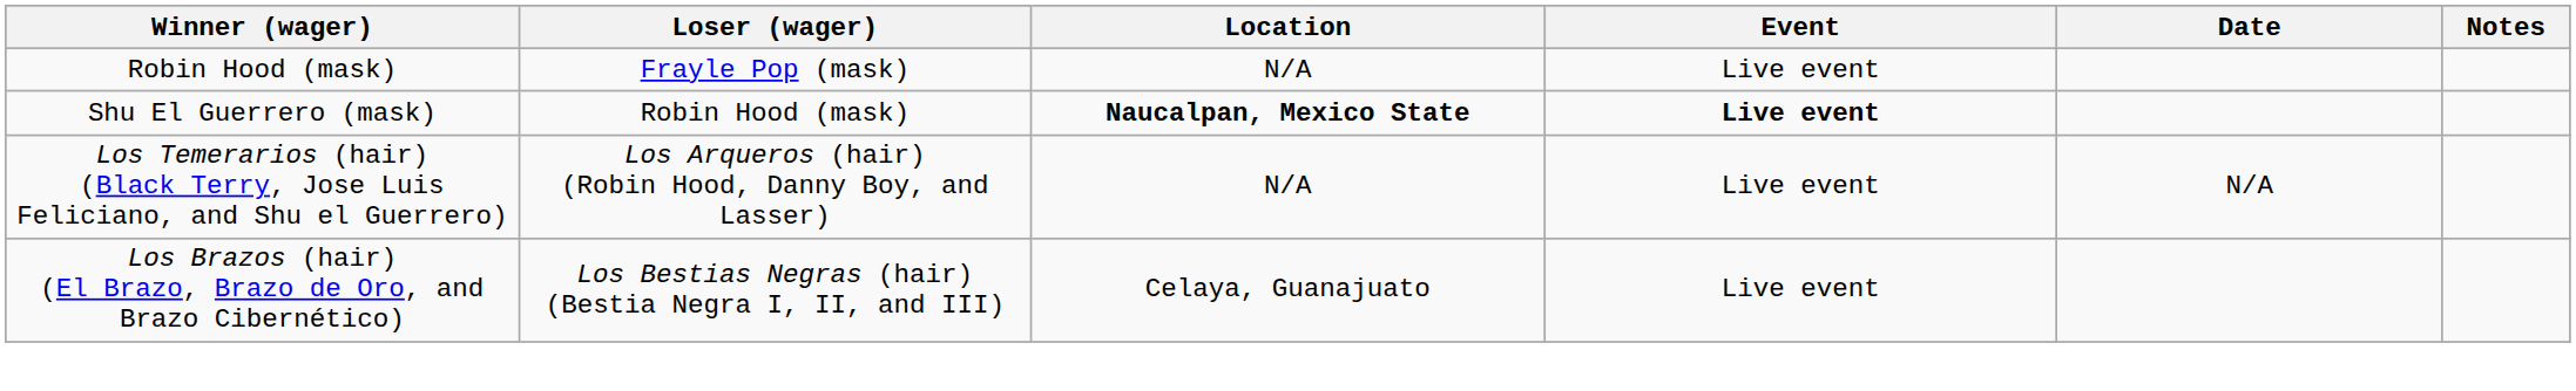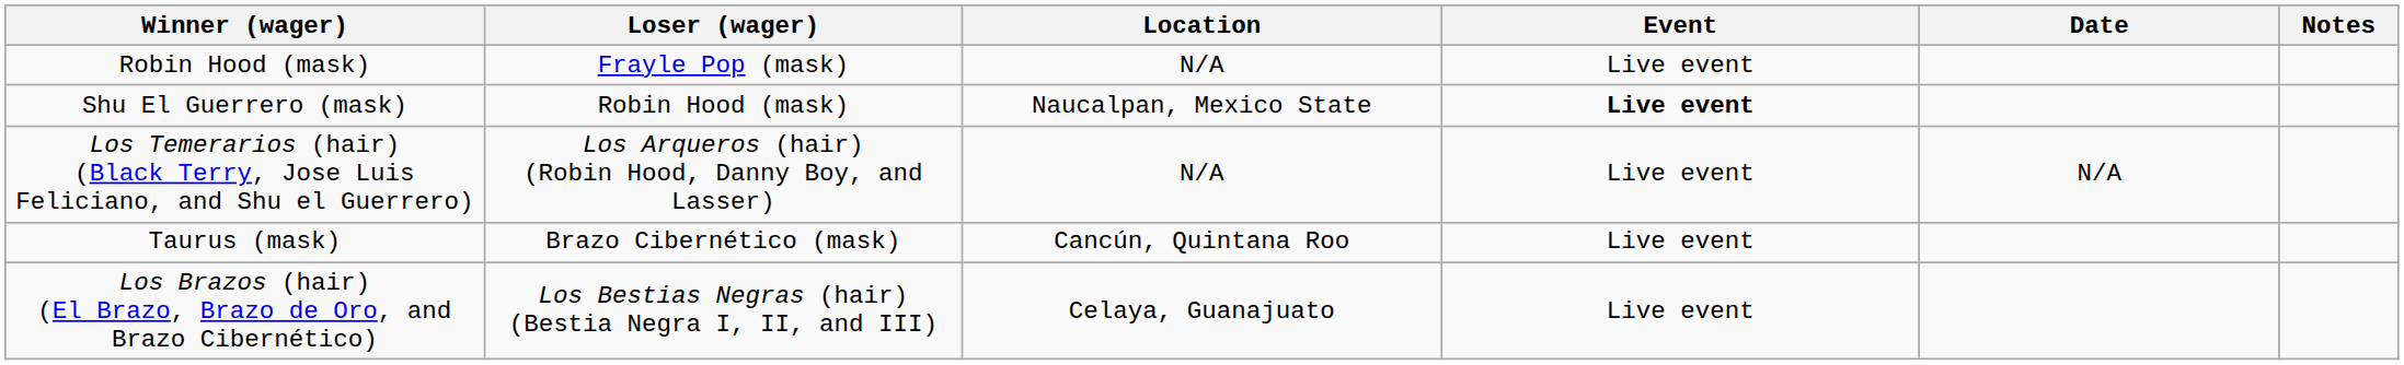Shu El Guerrero (mask) | Location: bold -> normal
+ row: Taurus (mask) | Brazo Cibernético (mask) | Cancún, Quintana Roo | Live event
